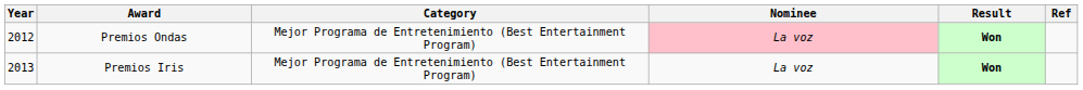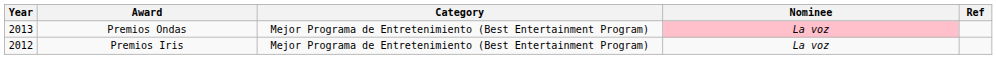- column: Result | Won | Won
Premios Ondas | Year: 2012 -> 2013
Premios Iris | Year: 2013 -> 2012
